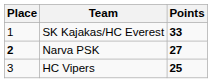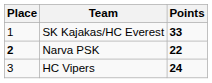Narva PSK | Points: 27 -> 22
HC Vipers | Points: 25 -> 24
